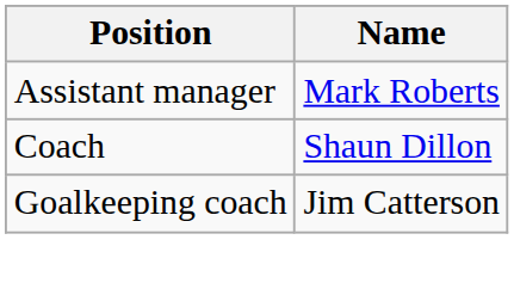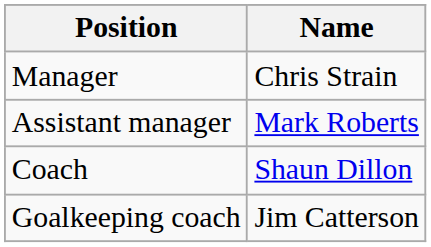+ row: Manager | Chris Strain
